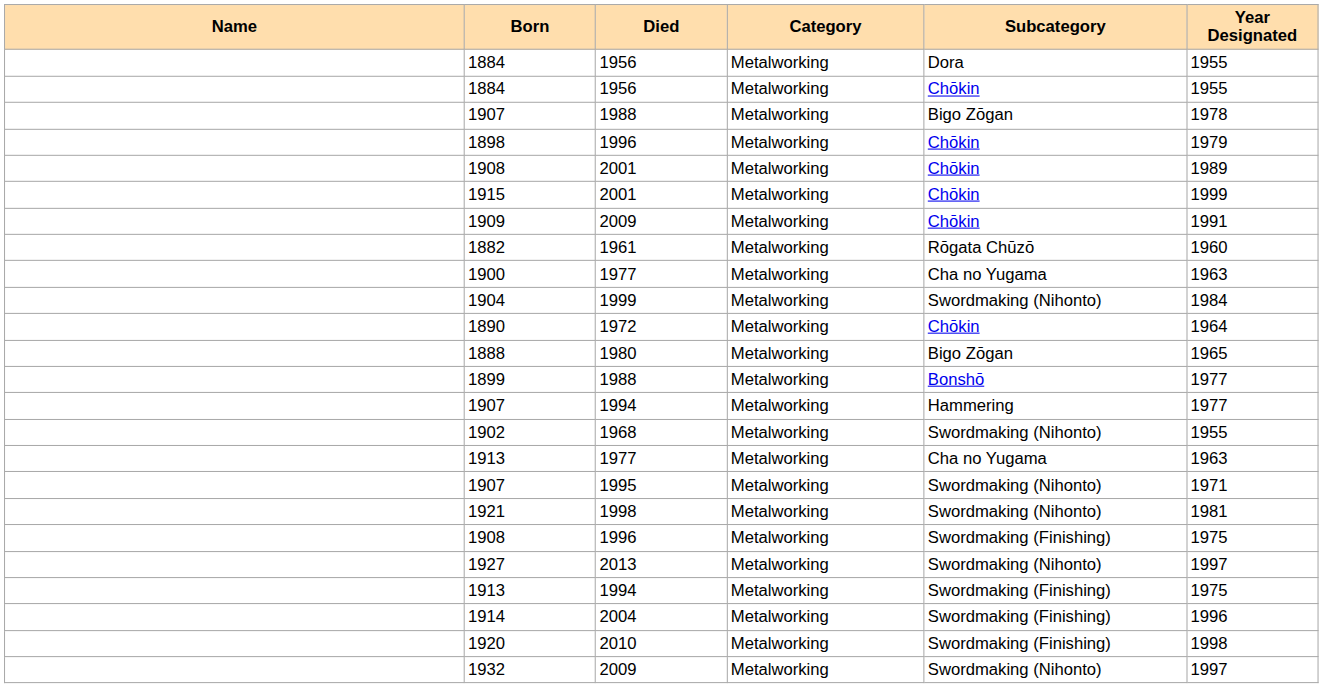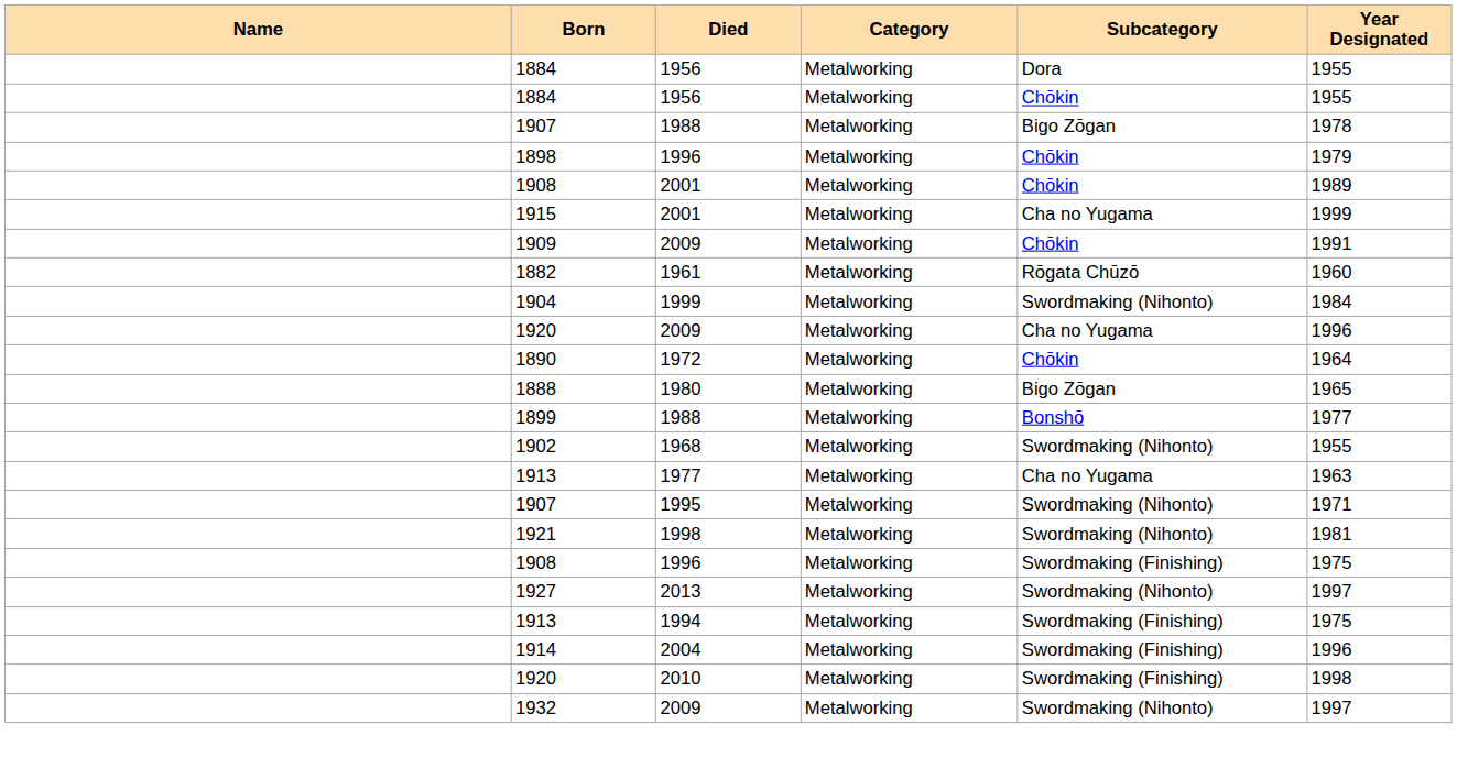1915 | Subcategory: Chōkin -> Cha no Yugama
- row: 1900 | 1977 | Metalworking | Cha no Yugama | 1963
+ row: 1920 | 2009 | Metalworking | Cha no Yugama | 1996
- row: 1907 | 1994 | Metalworking | Hammering | 1977
